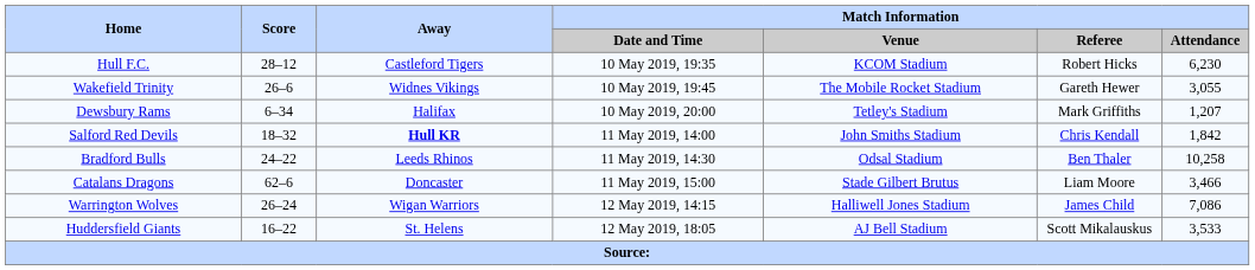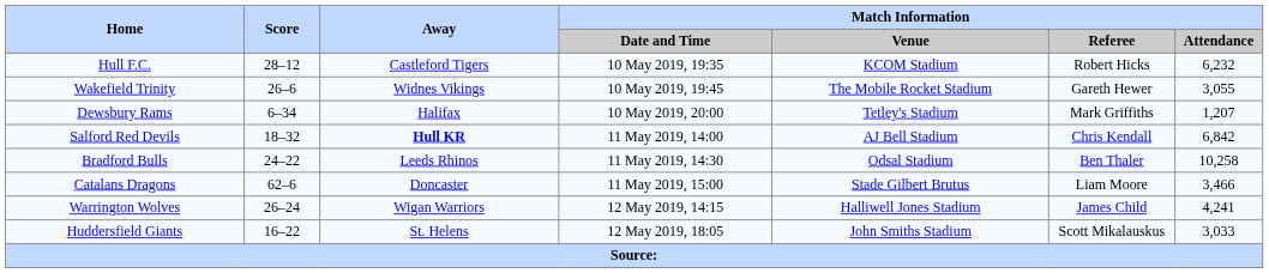Hull F.C. | Match Information / Attendance: 6,230 -> 6,232
Salford Red Devils | Match Information / Venue: John Smiths Stadium -> AJ Bell Stadium
Salford Red Devils | Match Information / Attendance: 1,842 -> 6,842
Warrington Wolves | Match Information / Attendance: 7,086 -> 4,241
Huddersfield Giants | Match Information / Venue: AJ Bell Stadium -> John Smiths Stadium
Huddersfield Giants | Match Information / Attendance: 3,533 -> 3,033
